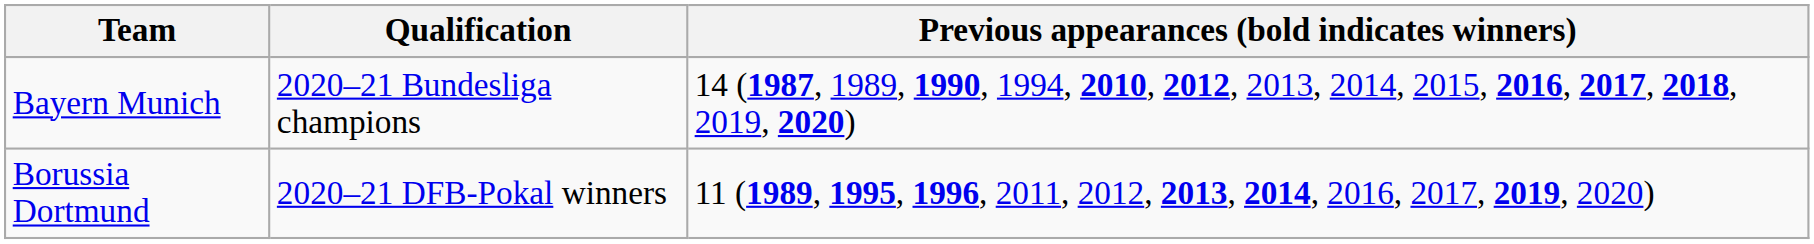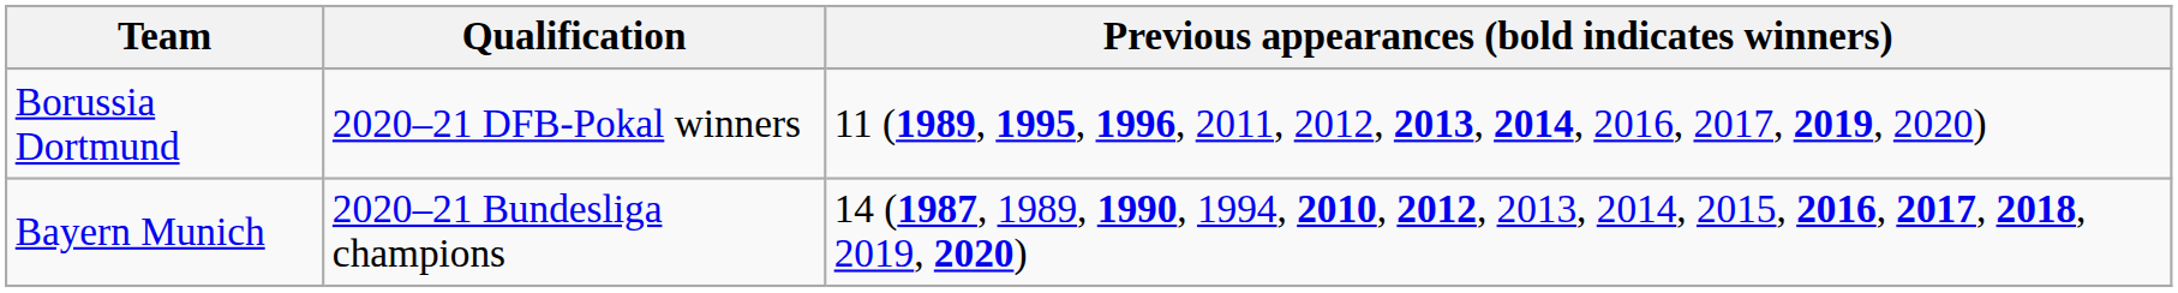rows swapped: Borussia Dortmund <-> Bayern Munich
